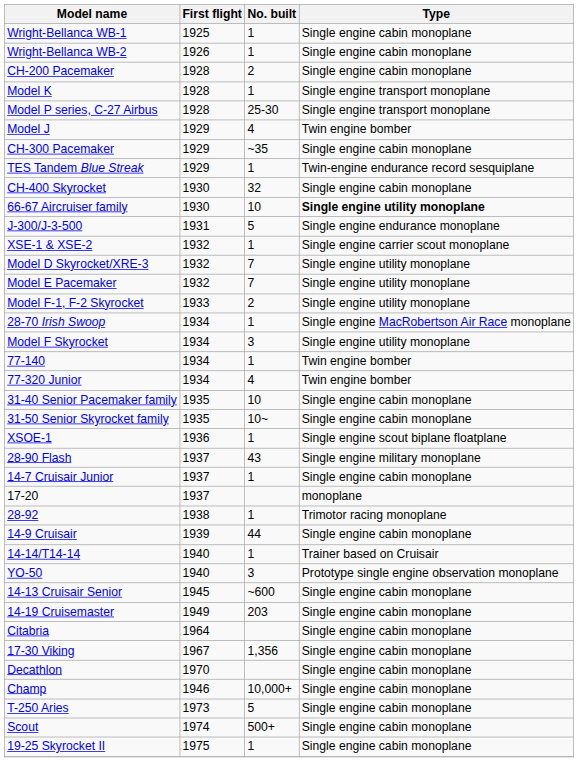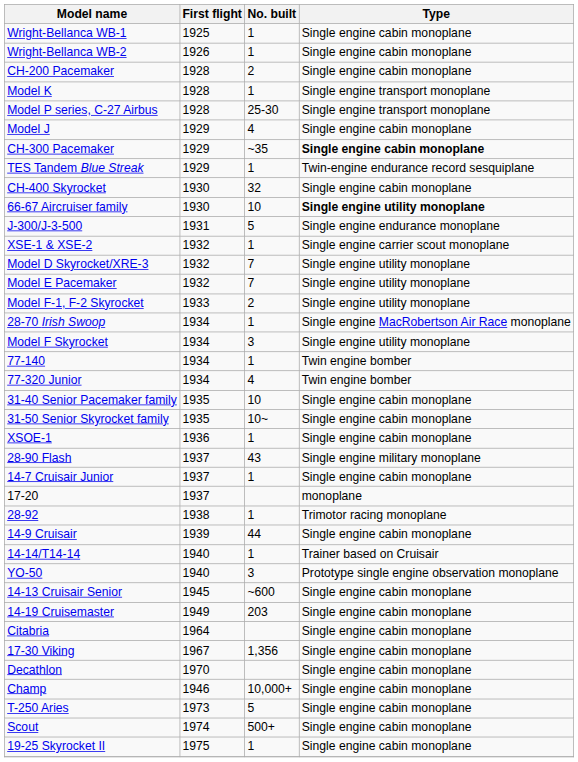Model J | Type: Twin engine bomber -> Single engine cabin monoplane
CH-300 Pacemaker | Type: normal -> bold
XSOE-1 | Type: Single engine scout biplane floatplane -> Single engine cabin monoplane
